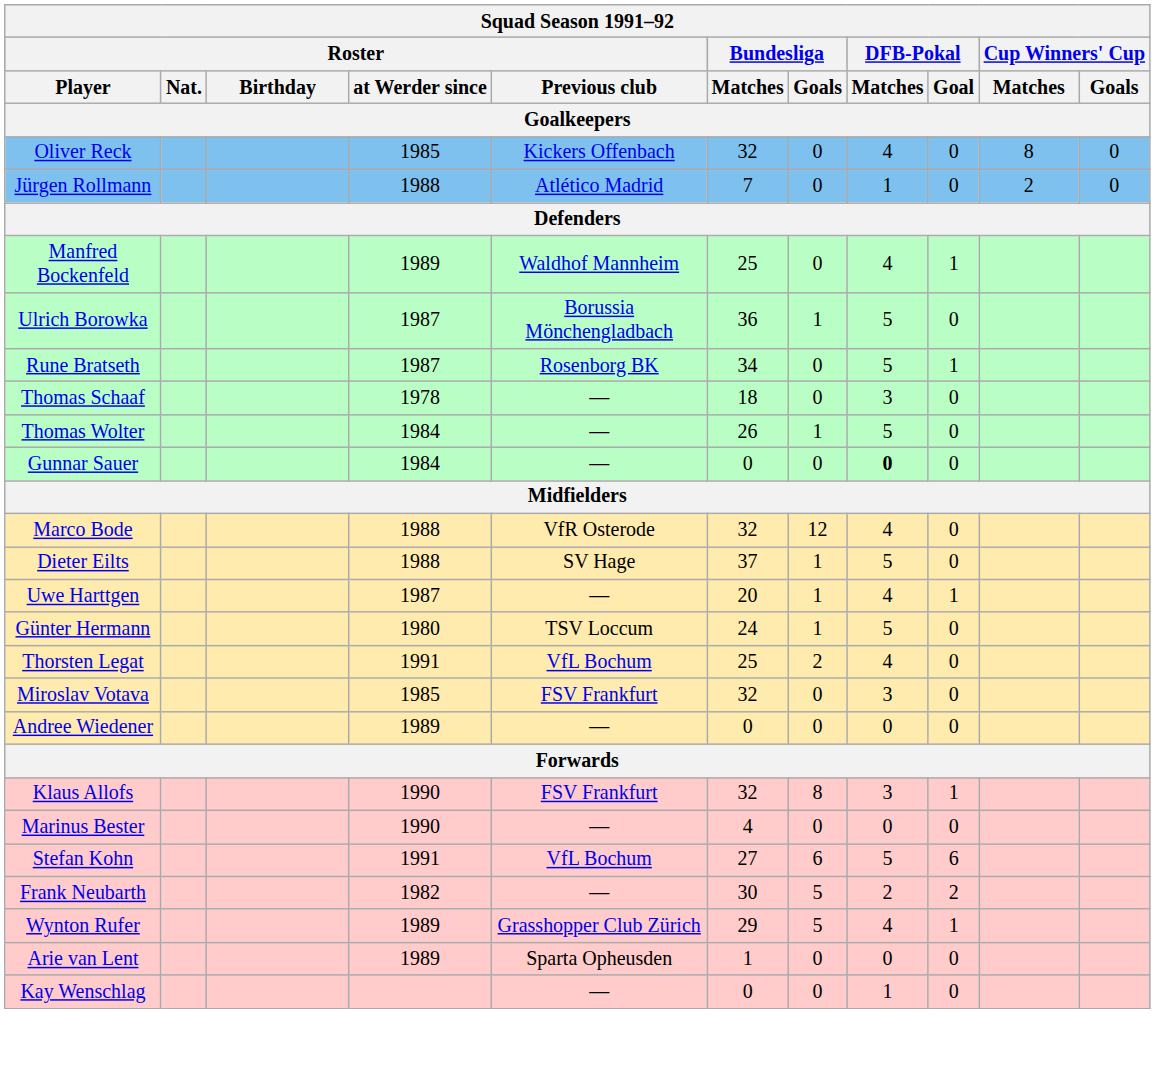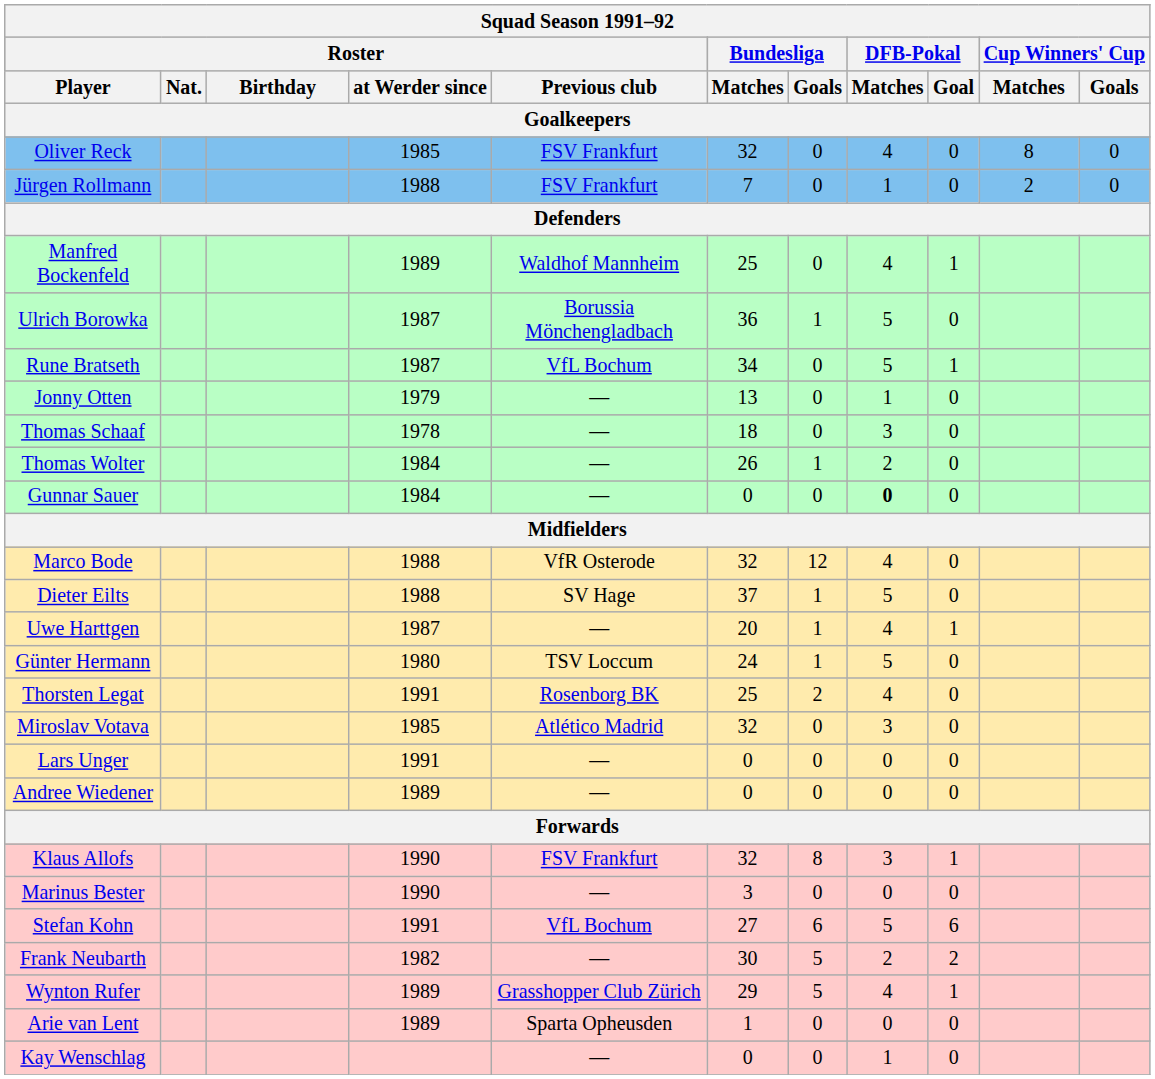Oliver Reck | Roster / Previous club: Kickers Offenbach -> FSV Frankfurt
Jürgen Rollmann | Roster / Previous club: Atlético Madrid -> FSV Frankfurt
Rune Bratseth | Roster / Previous club: Rosenborg BK -> VfL Bochum
+ row: Jonny Otten | 1979 | — | 13 | 0 | 1 | 0
Thomas Wolter | DFB-Pokal / Matches: 5 -> 2
Thorsten Legat | Roster / Previous club: VfL Bochum -> Rosenborg BK
Miroslav Votava | Roster / Previous club: FSV Frankfurt -> Atlético Madrid
+ row: Lars Unger | 1991 | — | 0 | 0 | 0 | 0
Marinus Bester | Bundesliga / Matches: 4 -> 3
